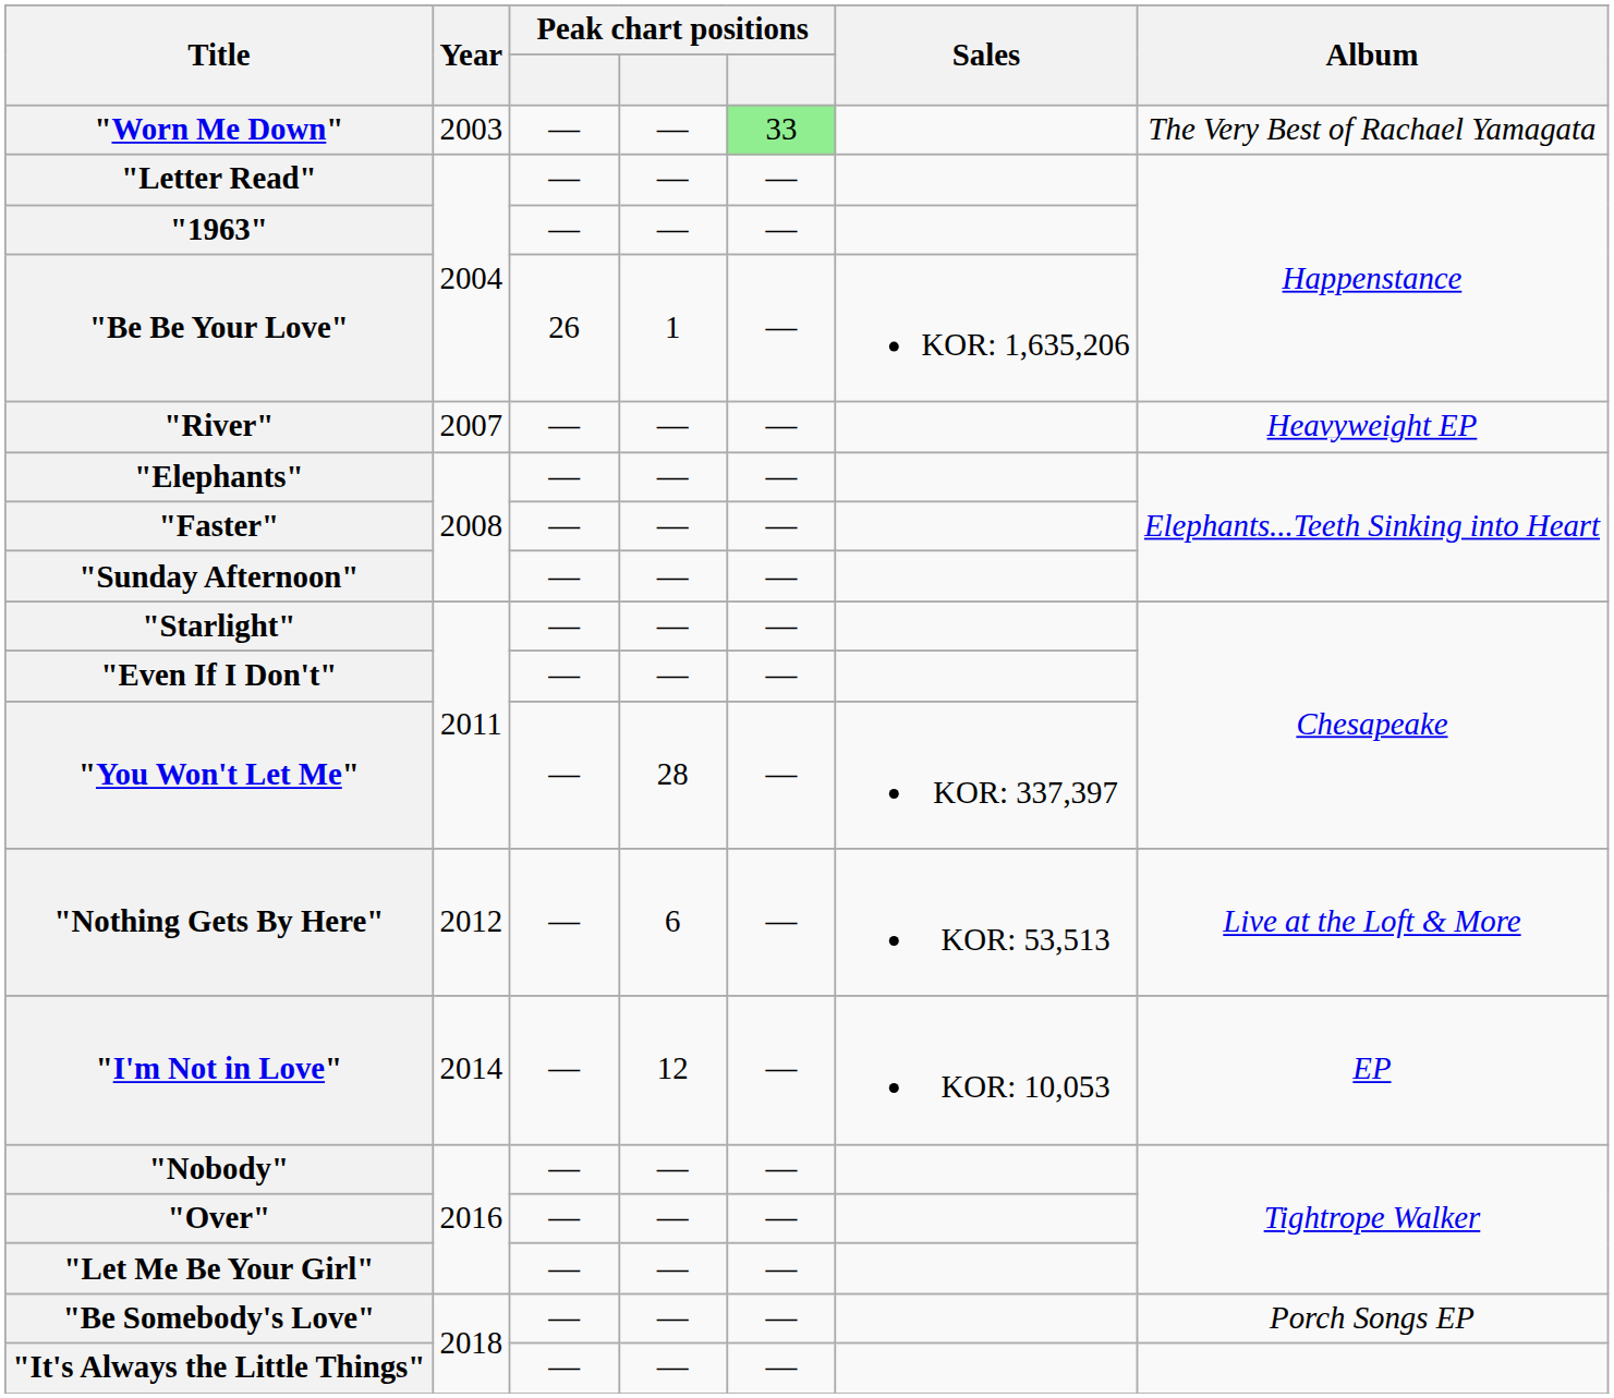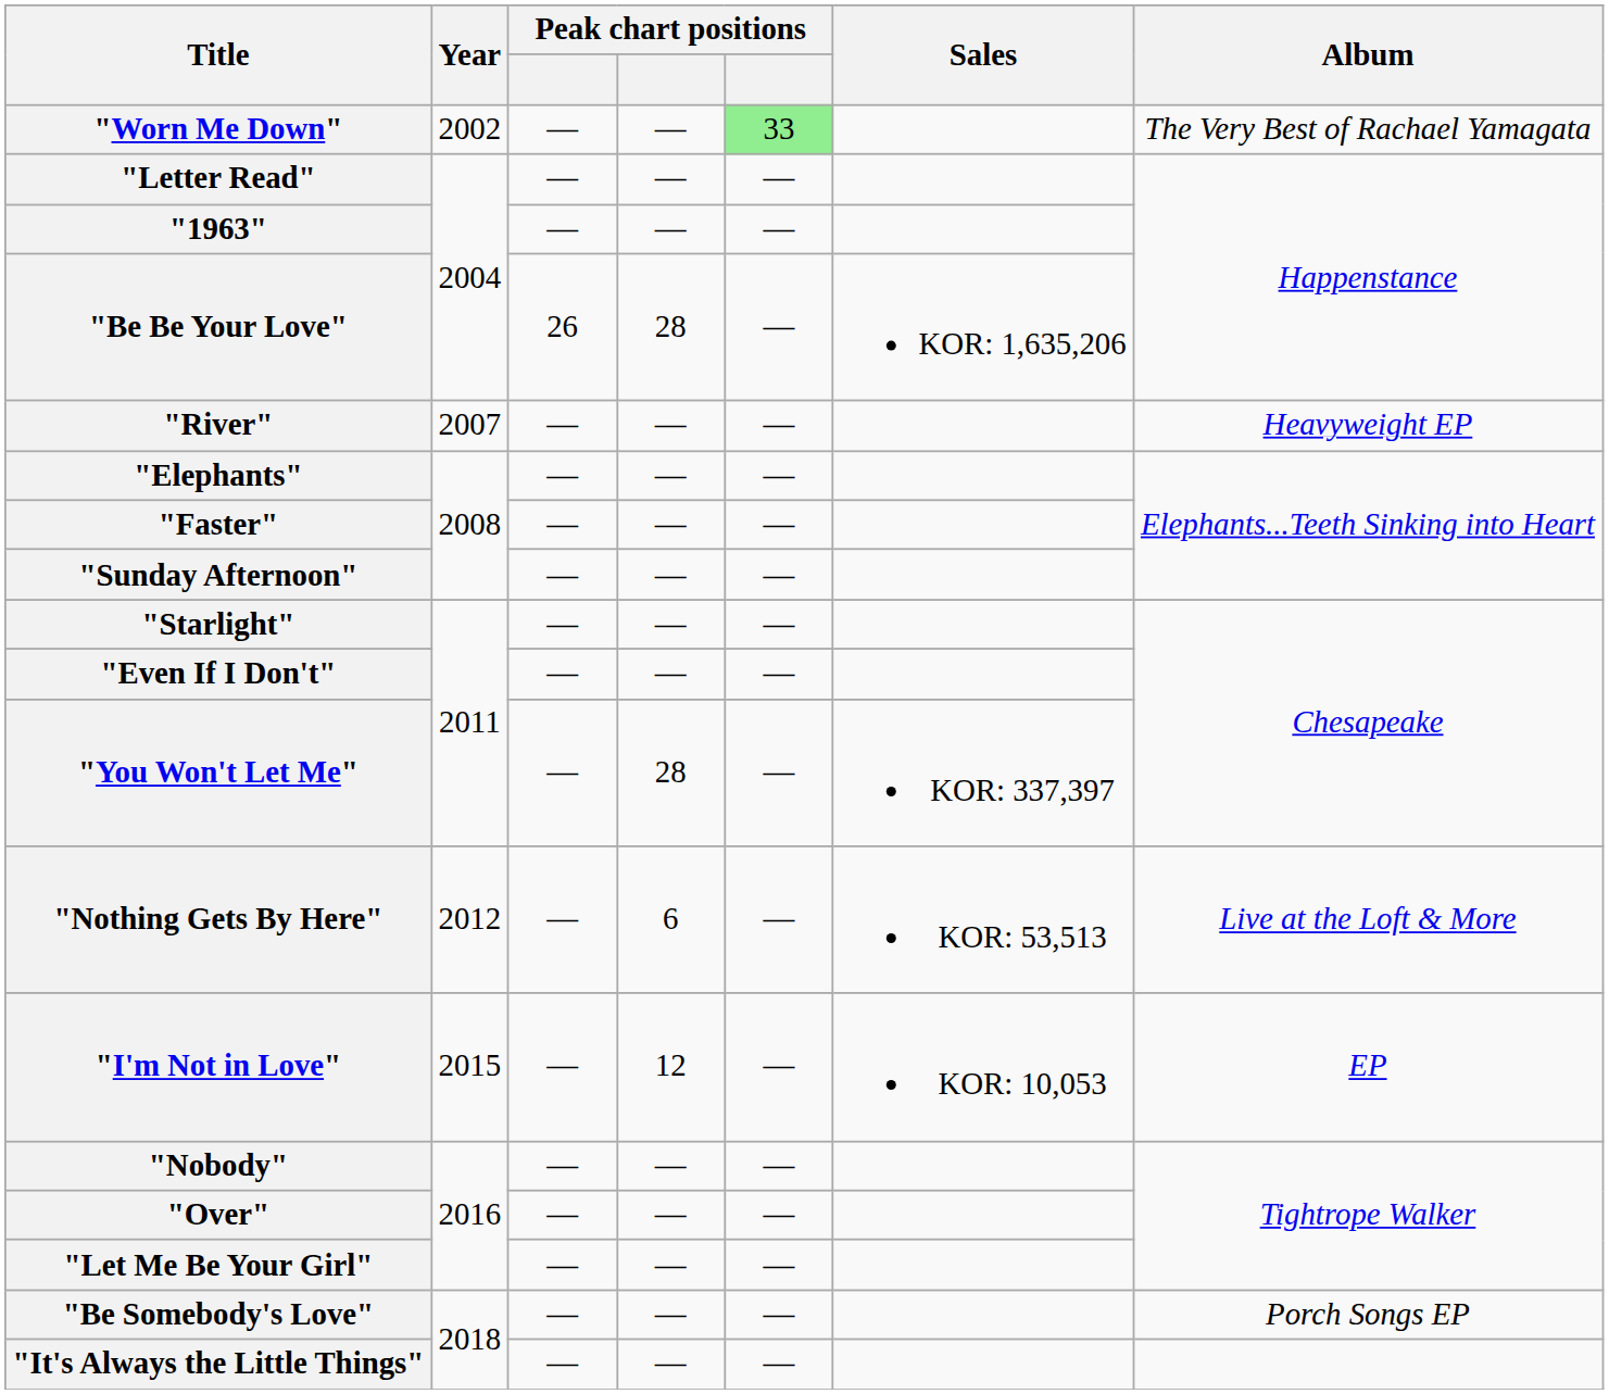"Worn Me Down" | Year: 2003 -> 2002
"Be Be Your Love" | column 4: 1 -> 28
"I'm Not in Love" | Year: 2014 -> 2015
